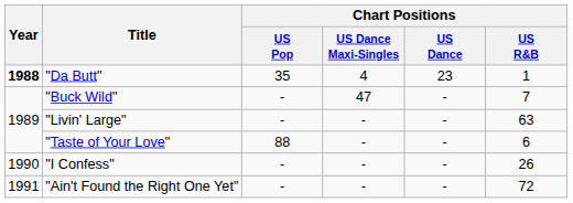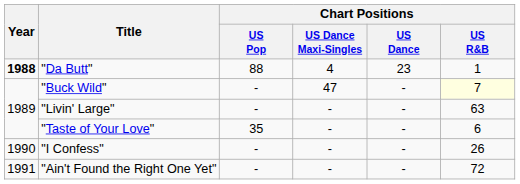"Da Butt" | Chart Positions / US Pop: 35 -> 88
"Buck Wild" | Chart Positions / US R&B: no background -> lightyellow background
"Taste of Your Love" | Chart Positions / US Pop: 88 -> 35
